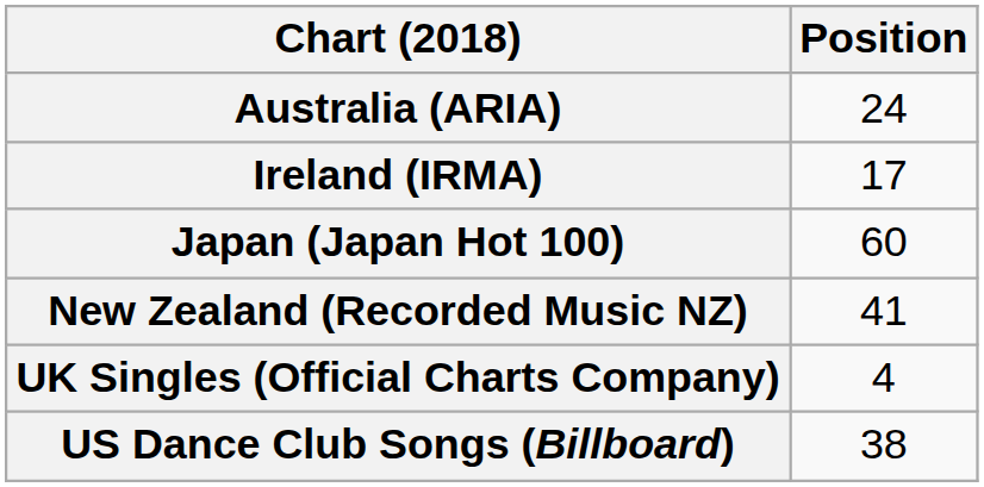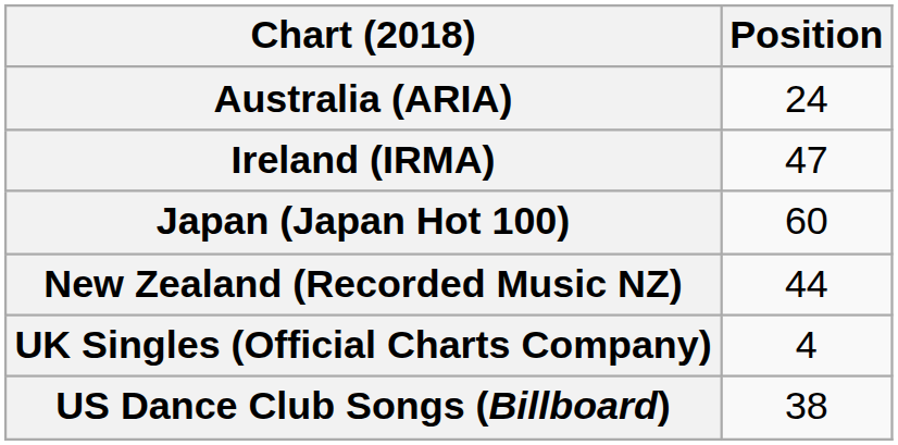Ireland (IRMA) | Position: 17 -> 47
New Zealand (Recorded Music NZ) | Position: 41 -> 44
